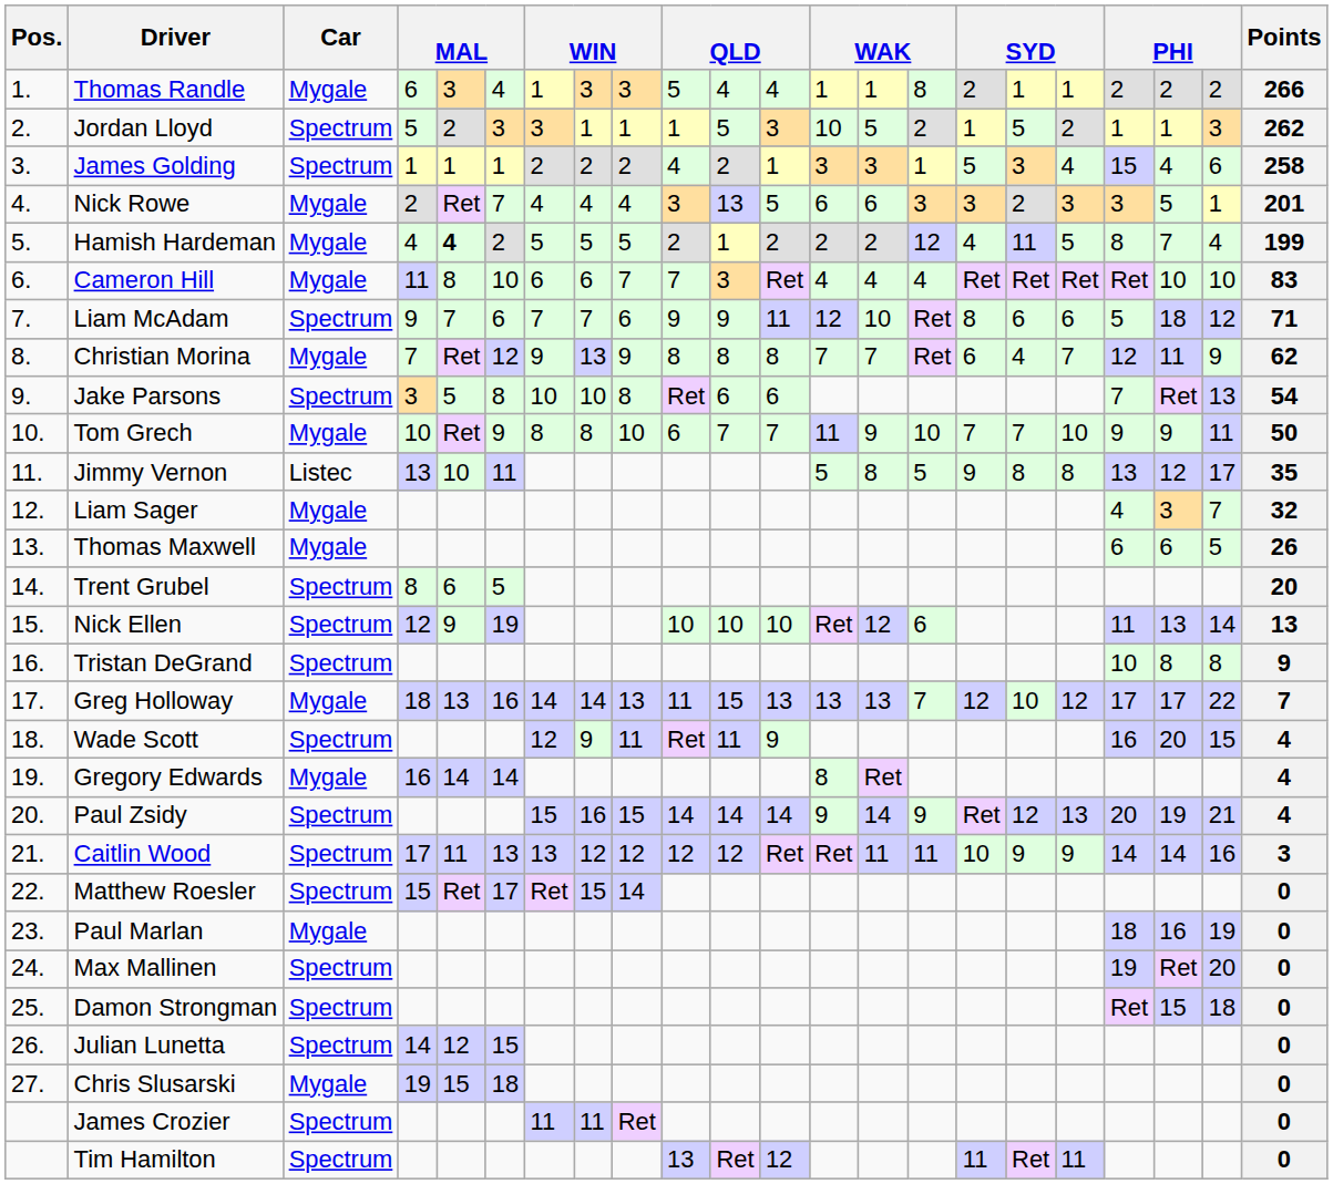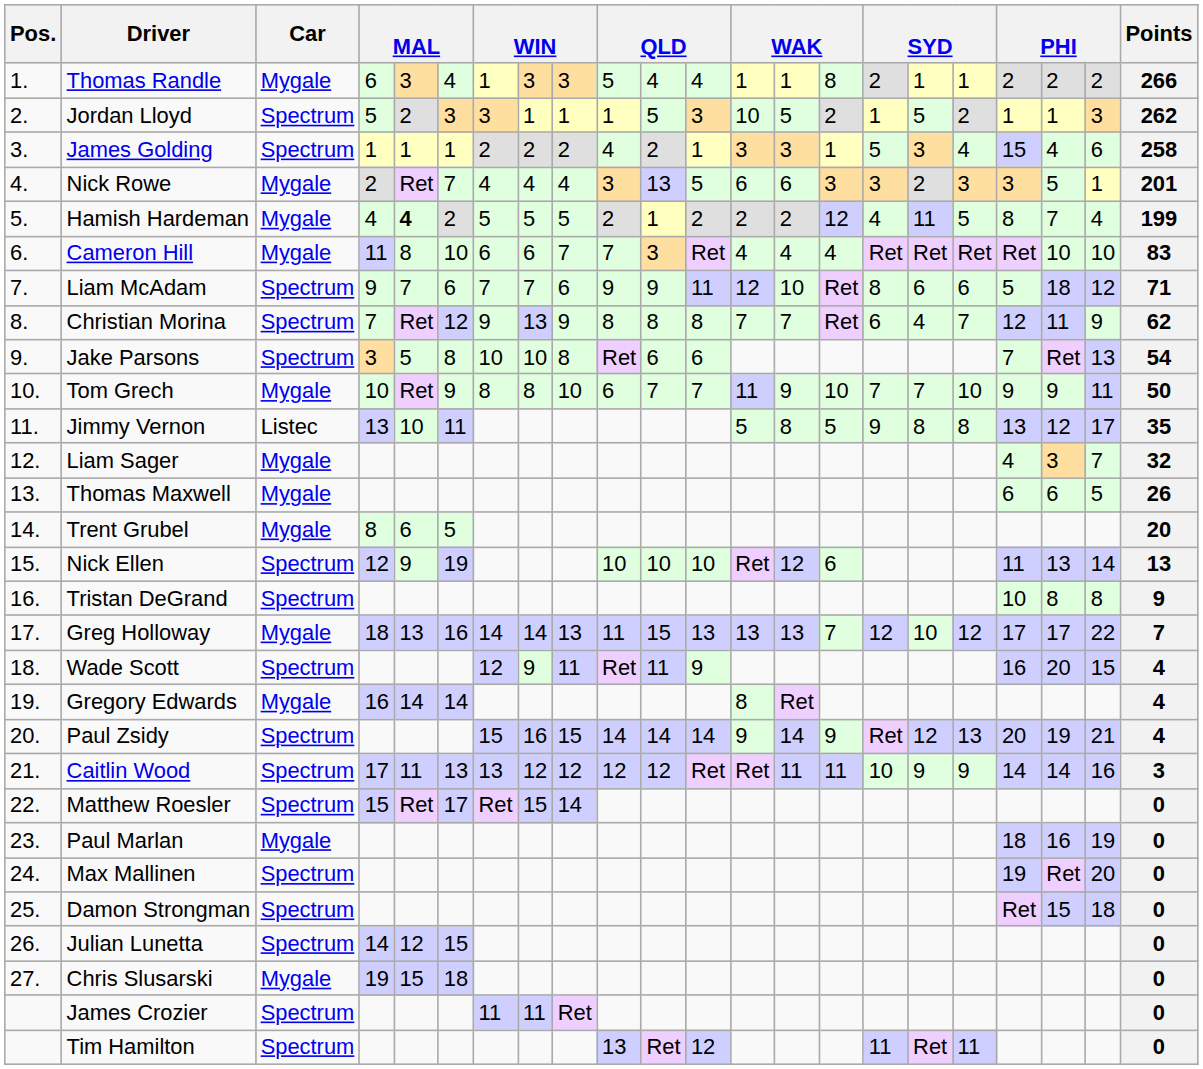Christian Morina | Car: Mygale -> Spectrum
Trent Grubel | Car: Spectrum -> Mygale
